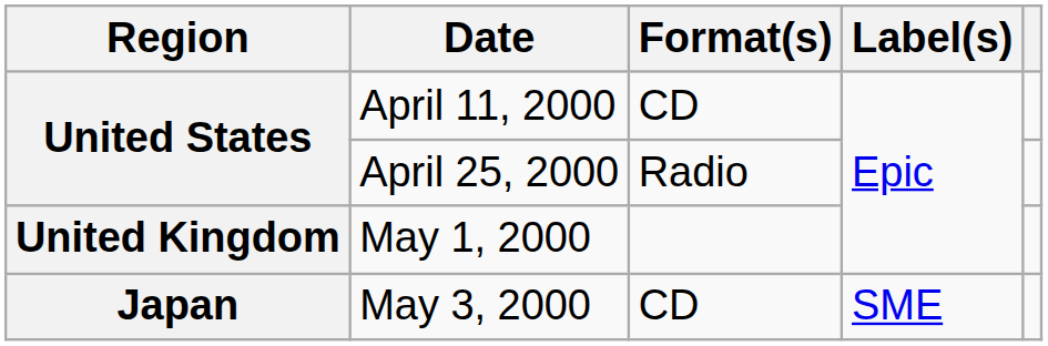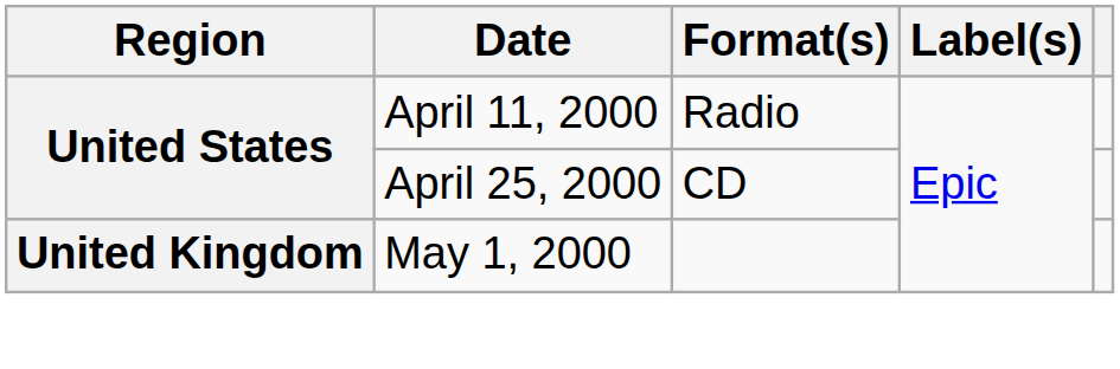April 11, 2000 | Format(s): CD -> Radio
April 25, 2000 | Format(s): Radio -> CD
- row: Japan | May 3, 2000 | CD | SME
